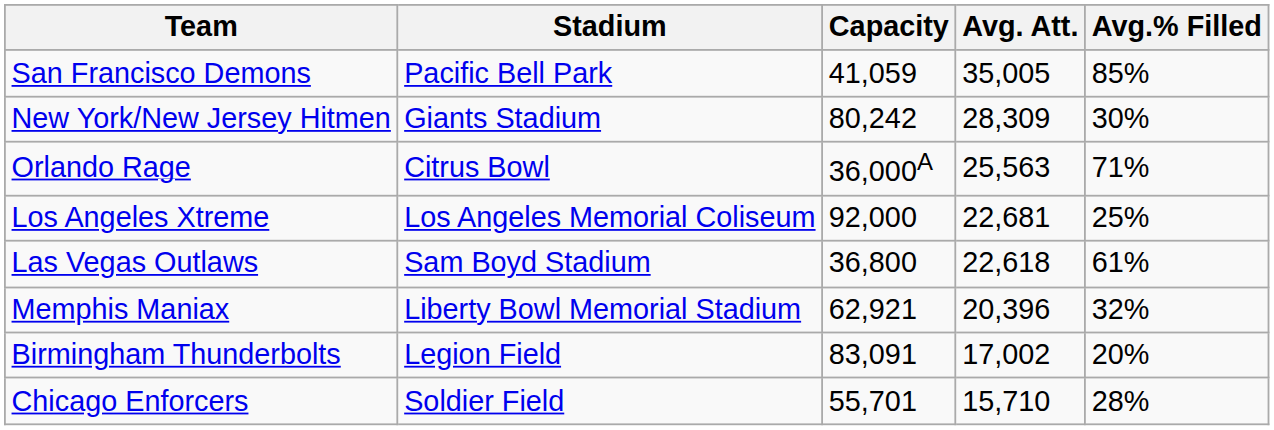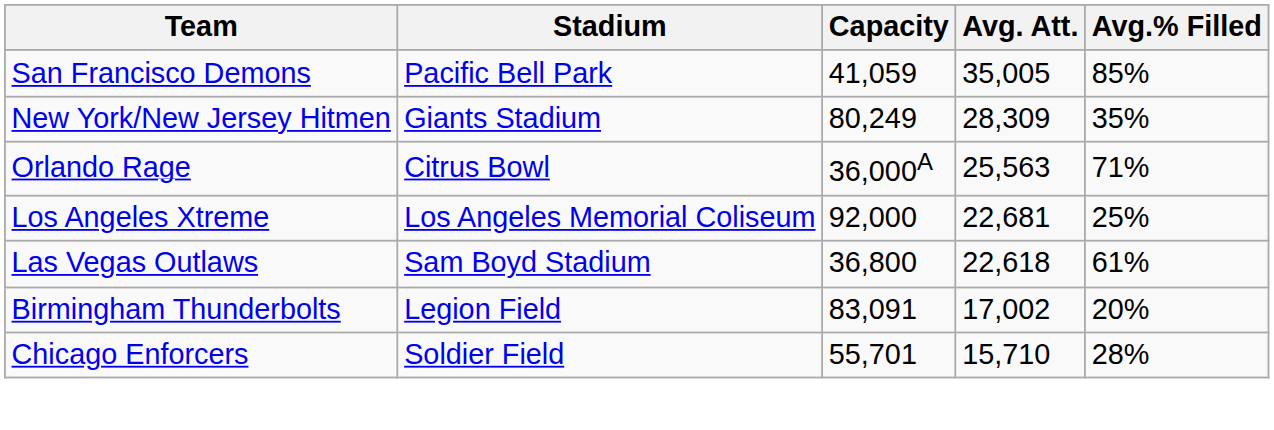New York/New Jersey Hitmen | Capacity: 80,242 -> 80,249
New York/New Jersey Hitmen | Avg.% Filled: 30% -> 35%
- row: Memphis Maniax | Liberty Bowl Memorial Stadium | 62,921 | 20,396 | 32%
